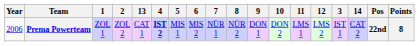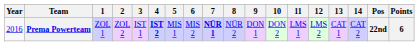columns swapped: 3 <-> 13
Prema Powerteam | Year: 2006 -> 2016
Prema Powerteam | 7: normal -> bold
Prema Powerteam | Points: 8 -> 6
